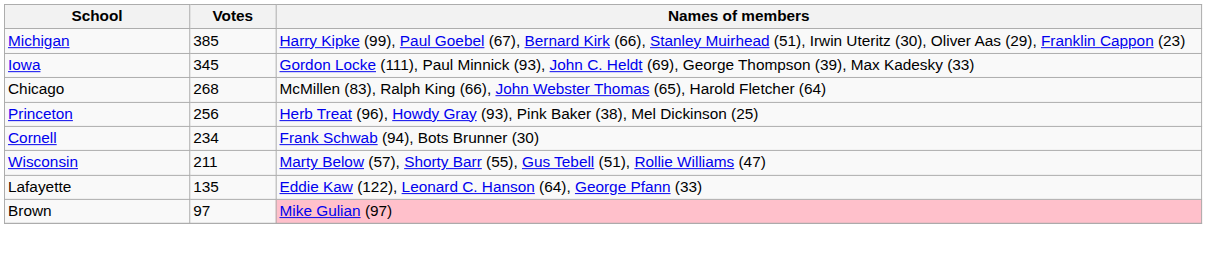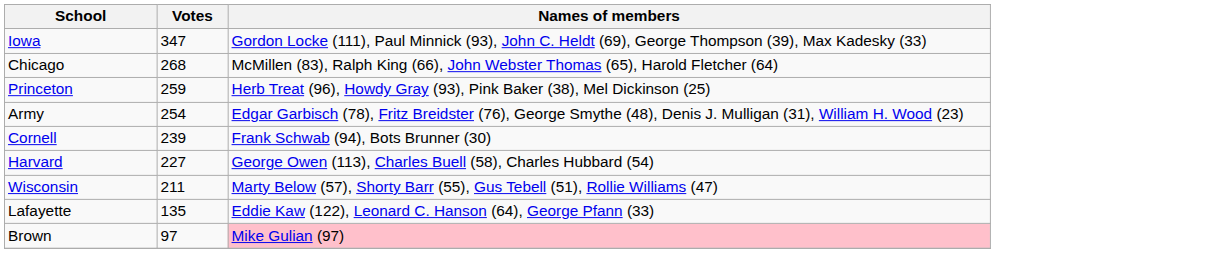- row: Michigan | 385 | Harry Kipke (99), Paul Goebel (67), Bernard Kirk (66), Stanley Muirhead (51), Irwin Uteritz (30), Oliver Aas (29), Franklin Cappon (23)
Iowa | Votes: 345 -> 347
Princeton | Votes: 256 -> 259
+ row: Army | 254 | Edgar Garbisch (78), Fritz Breidster (76), George Smythe (48), Denis J. Mulligan (31), William H. Wood (23)
Cornell | Votes: 234 -> 239
+ row: Harvard | 227 | George Owen (113), Charles Buell (58), Charles Hubbard (54)
